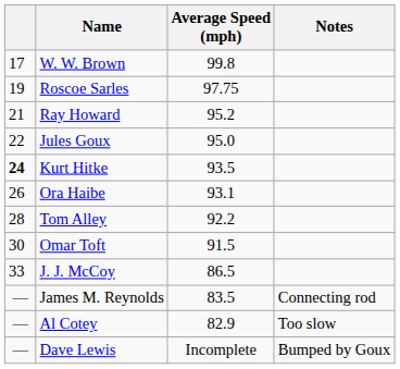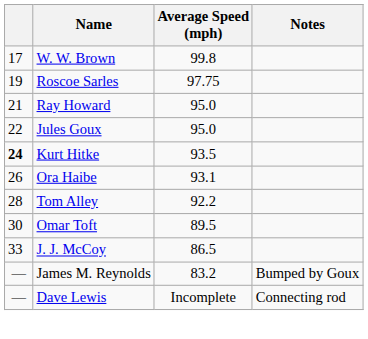Ray Howard | Average Speed (mph): 95.2 -> 95.0
Omar Toft | Average Speed (mph): 91.5 -> 89.5
James M. Reynolds | Average Speed (mph): 83.5 -> 83.2
James M. Reynolds | Notes: Connecting rod -> Bumped by Goux
- row: — | Al Cotey | 82.9 | Too slow
Dave Lewis | Notes: Bumped by Goux -> Connecting rod
